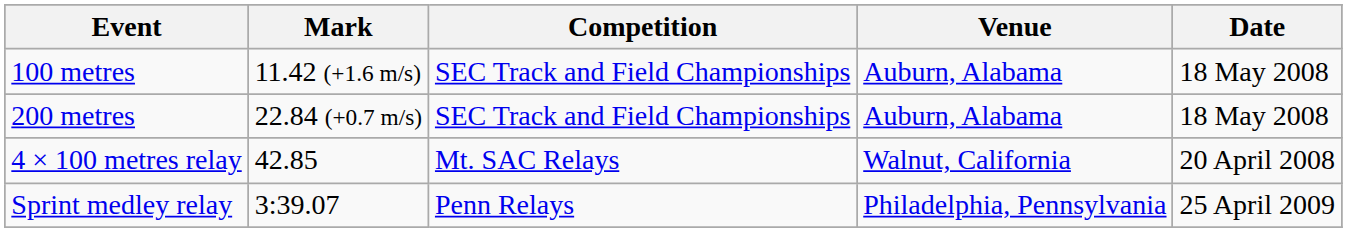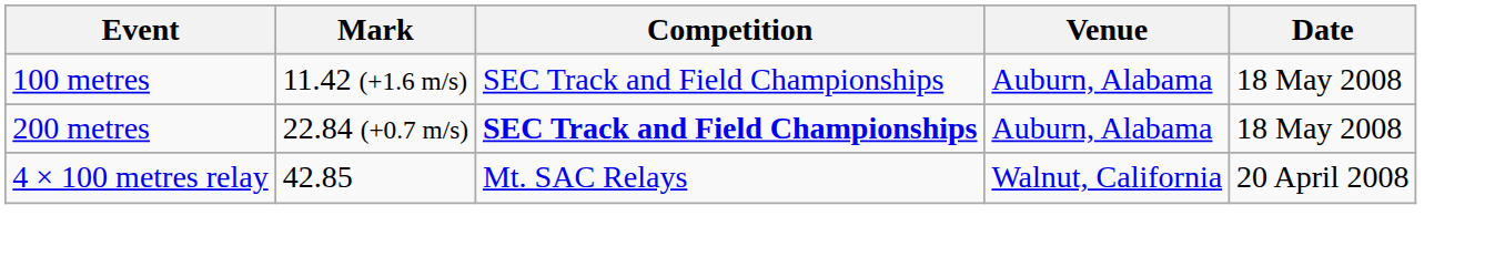200 metres | Competition: normal -> bold
- row: Sprint medley relay | 3:39.07 | Penn Relays | Philadelphia, Pennsylvania | 25 April 2009
